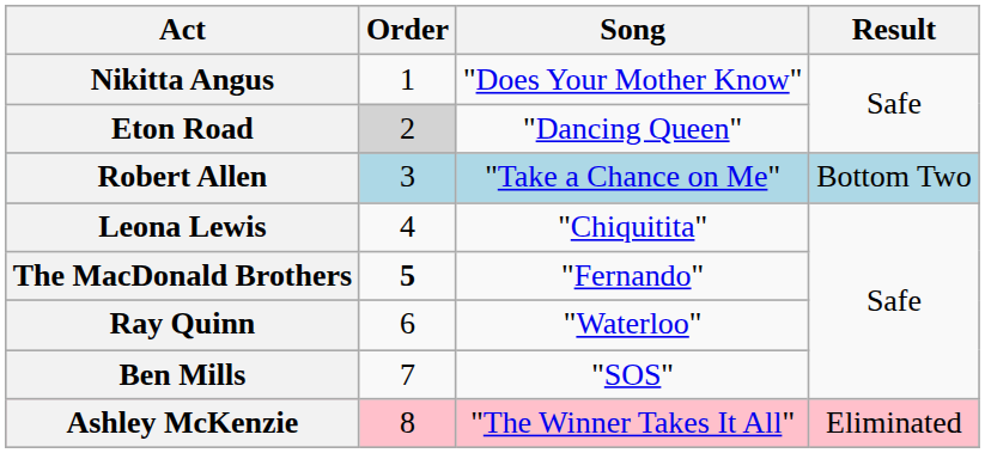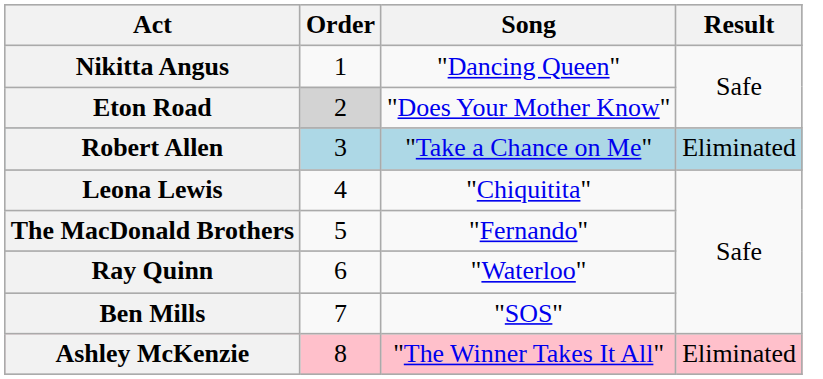Nikitta Angus | Song: "Does Your Mother Know" -> "Dancing Queen"
Eton Road | Song: "Dancing Queen" -> "Does Your Mother Know"
Robert Allen | Result: Bottom Two -> Eliminated
The MacDonald Brothers | Order: bold -> normal
